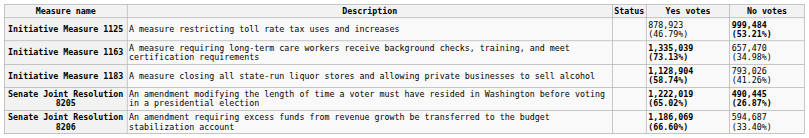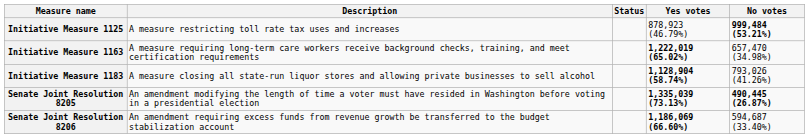Initiative Measure 1163 | Yes votes: 1,335,039 (73.13%) -> 1,222,019 (65.02%)
Senate Joint Resolution 8205 | Yes votes: 1,222,019 (65.02%) -> 1,335,039 (73.13%)
